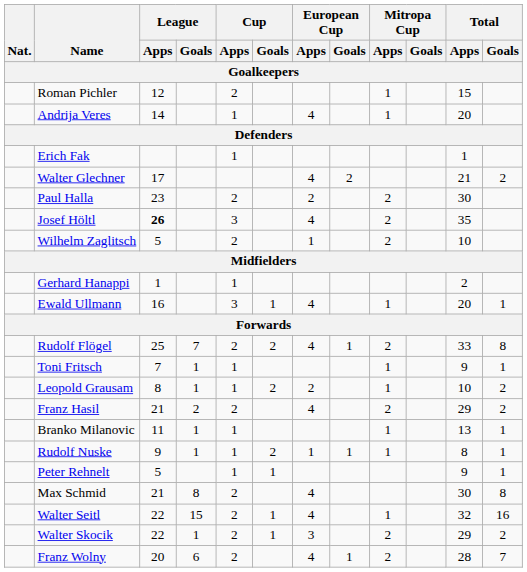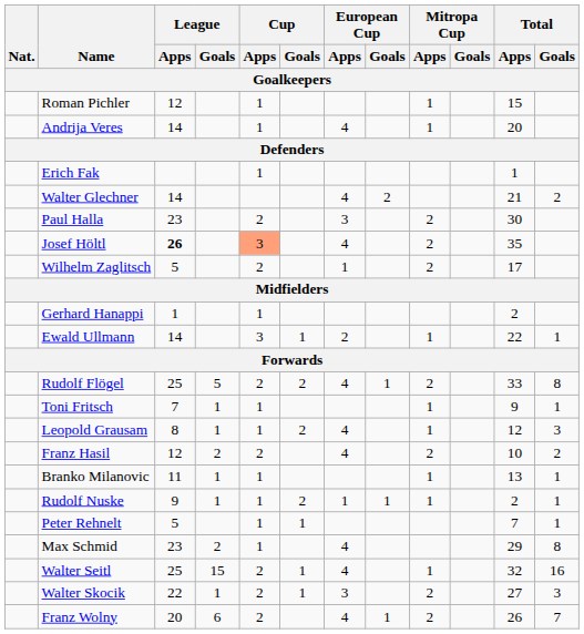Roman Pichler | Cup / Apps: 2 -> 1
Walter Glechner | League / Apps: 17 -> 14
Paul Halla | European Cup / Apps: 2 -> 3
Josef Höltl | Cup / Apps: no background -> lightsalmon background
Wilhelm Zaglitsch | Total / Apps: 10 -> 17
Ewald Ullmann | League / Apps: 16 -> 14
Ewald Ullmann | European Cup / Apps: 4 -> 2
Ewald Ullmann | Total / Apps: 20 -> 22
Rudolf Flögel | League / Goals: 7 -> 5
Leopold Grausam | European Cup / Apps: 2 -> 4
Leopold Grausam | Total / Apps: 10 -> 12
Leopold Grausam | Total / Goals: 2 -> 3
Franz Hasil | League / Apps: 21 -> 12
Franz Hasil | Total / Apps: 29 -> 10
Rudolf Nuske | Total / Apps: 8 -> 2
Peter Rehnelt | Total / Apps: 9 -> 7
Max Schmid | League / Apps: 21 -> 23
Max Schmid | League / Goals: 8 -> 2
Max Schmid | Cup / Apps: 2 -> 1
Max Schmid | Total / Apps: 30 -> 29
Walter Seitl | League / Apps: 22 -> 25
Walter Skocik | Total / Apps: 29 -> 27
Walter Skocik | Total / Goals: 2 -> 3
Franz Wolny | Total / Apps: 28 -> 26
